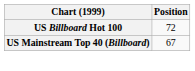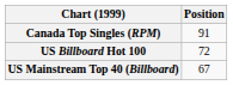+ row: Canada Top Singles (RPM) | 91
